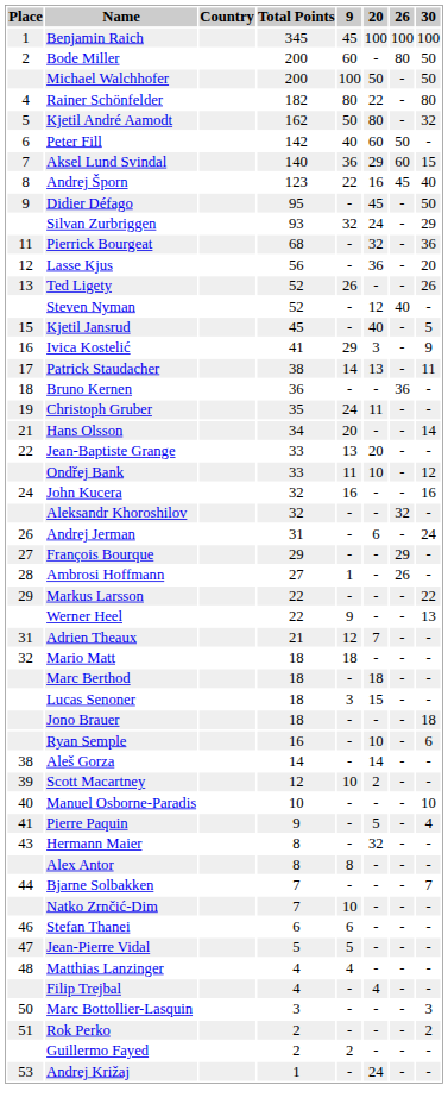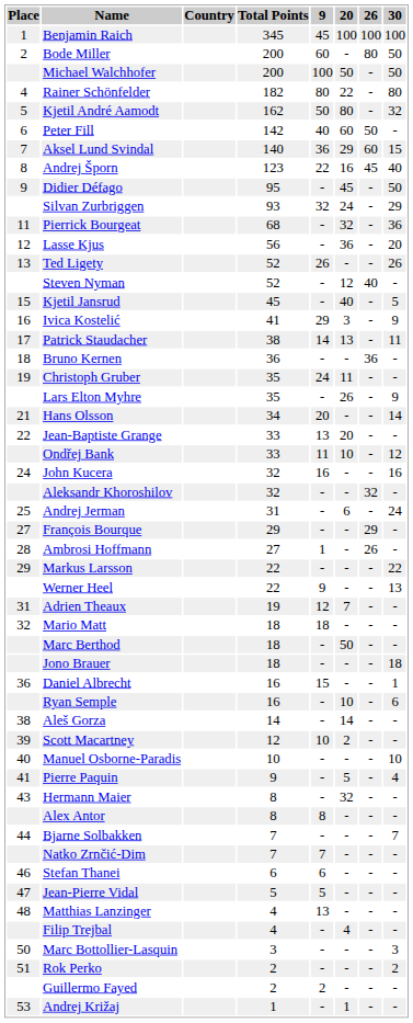+ row: Lars Elton Myhre | 35 | - | 26 | - | 9
Andrej Jerman | Place: 26 -> 25
Adrien Theaux | Total Points: 21 -> 19
Marc Berthod | 20: 18 -> 50
- row: Lucas Senoner | 18 | 3 | 15 | - | -
+ row: 36 | Daniel Albrecht | 16 | 15 | - | - | 1
Natko Zrnčić-Dim | 9: 10 -> 7
Matthias Lanzinger | 9: 4 -> 13
Andrej Križaj | 20: 24 -> 1
